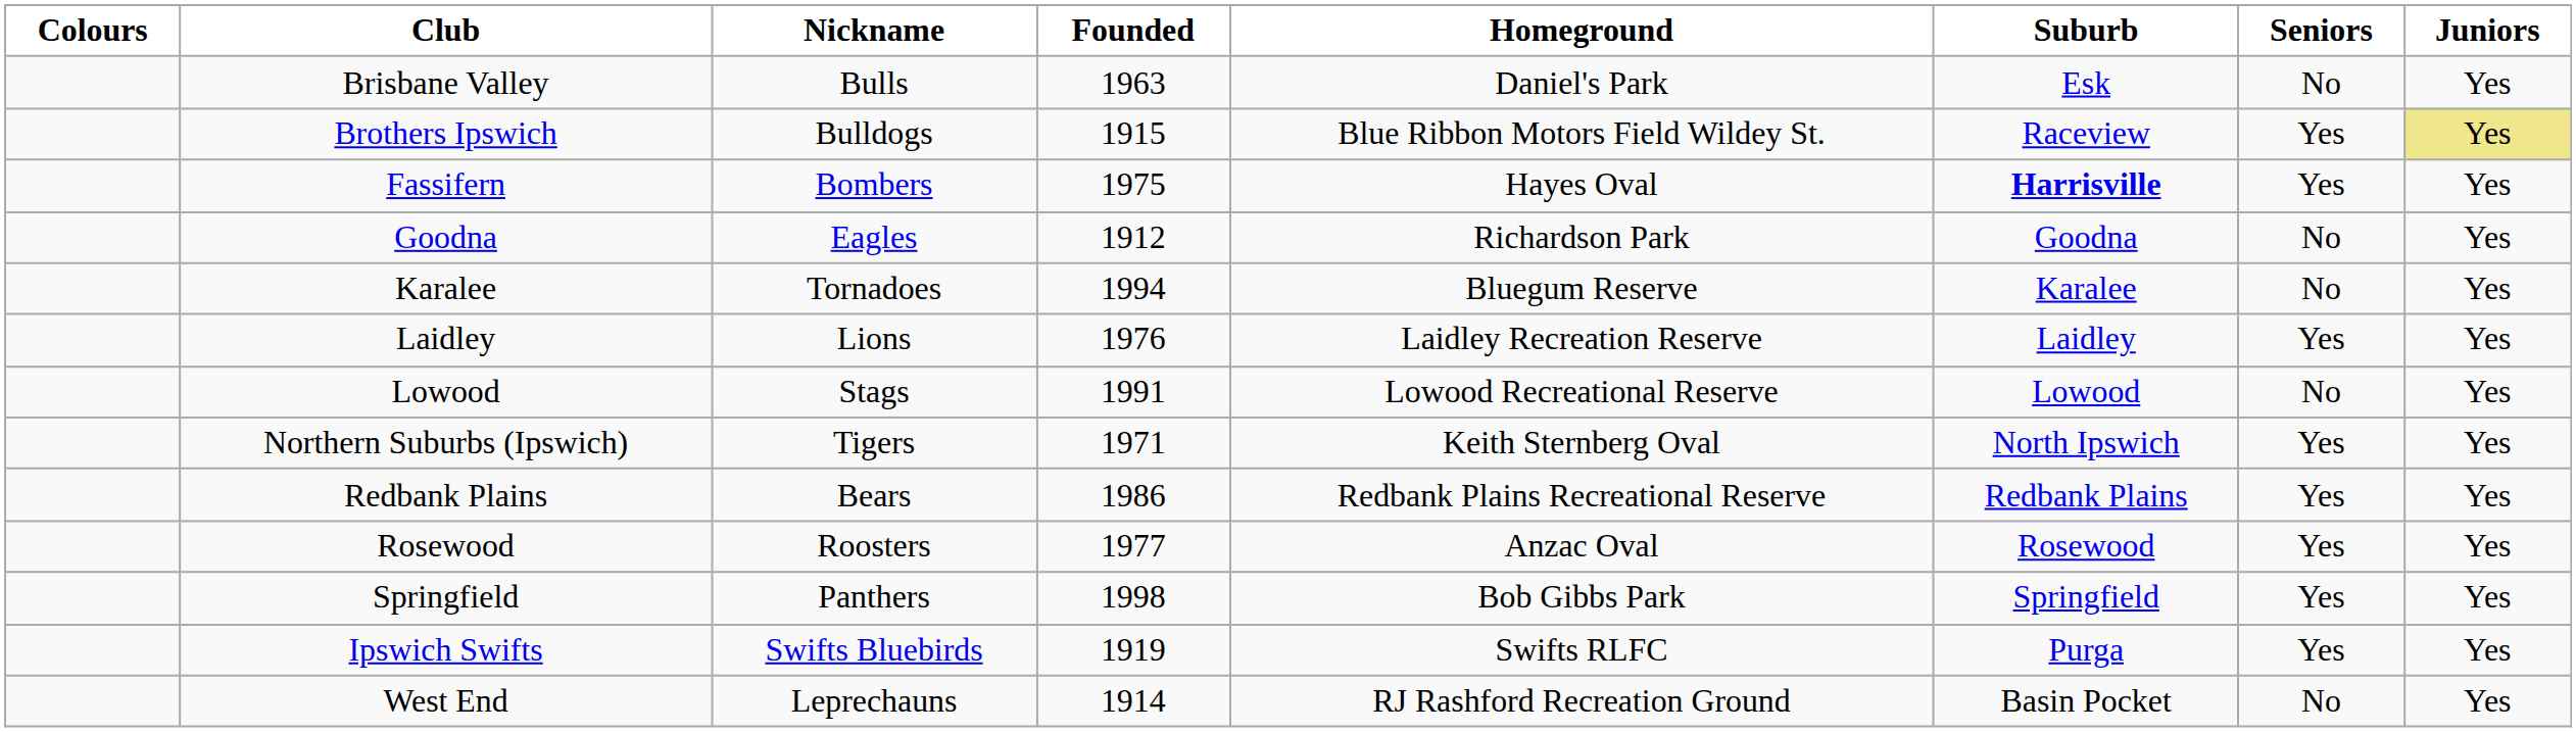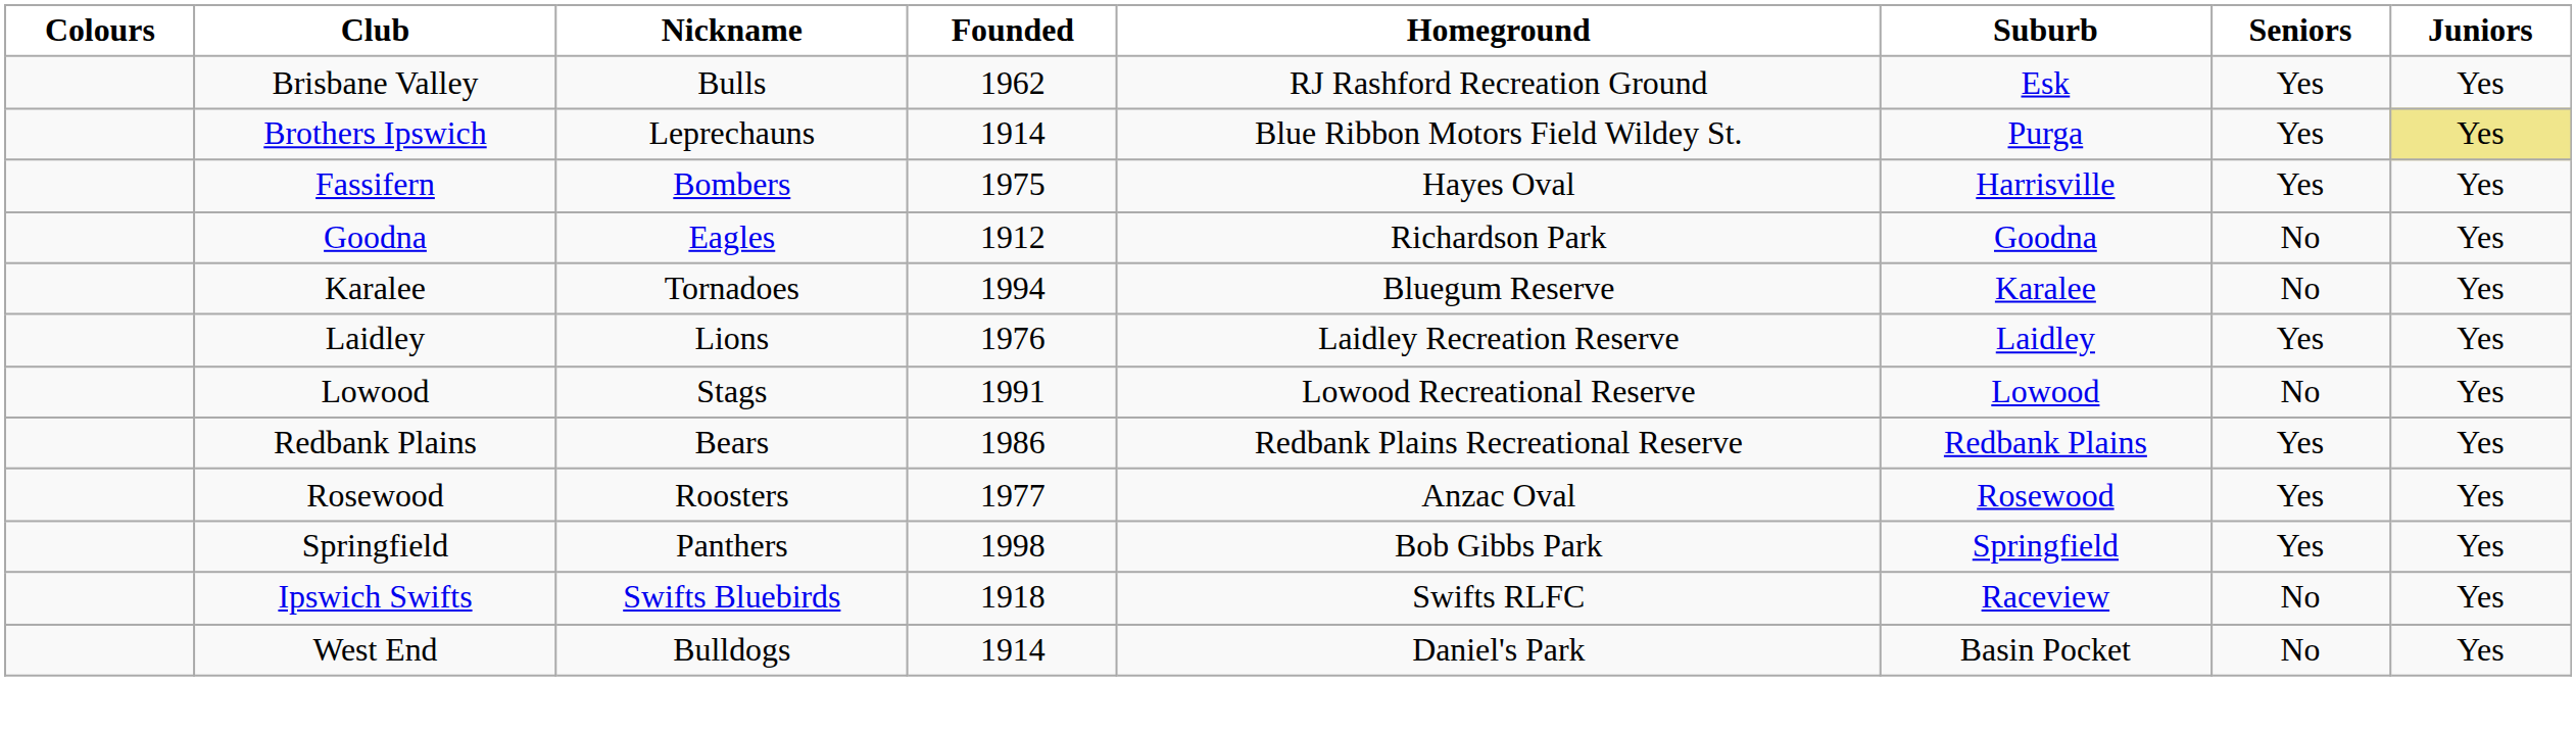Brisbane Valley | Founded: 1963 -> 1962
Brisbane Valley | Homeground: Daniel's Park -> RJ Rashford Recreation Ground
Brisbane Valley | Seniors: No -> Yes
Brothers Ipswich | Nickname: Bulldogs -> Leprechauns
Brothers Ipswich | Founded: 1915 -> 1914
Brothers Ipswich | Suburb: Raceview -> Purga
Fassifern | Suburb: bold -> normal
- row: Northern Suburbs (Ipswich) | Tigers | 1971 | Keith Sternberg Oval | North Ipswich | Yes | Yes
Ipswich Swifts | Founded: 1919 -> 1918
Ipswich Swifts | Suburb: Purga -> Raceview
Ipswich Swifts | Seniors: Yes -> No
West End | Nickname: Leprechauns -> Bulldogs
West End | Homeground: RJ Rashford Recreation Ground -> Daniel's Park
